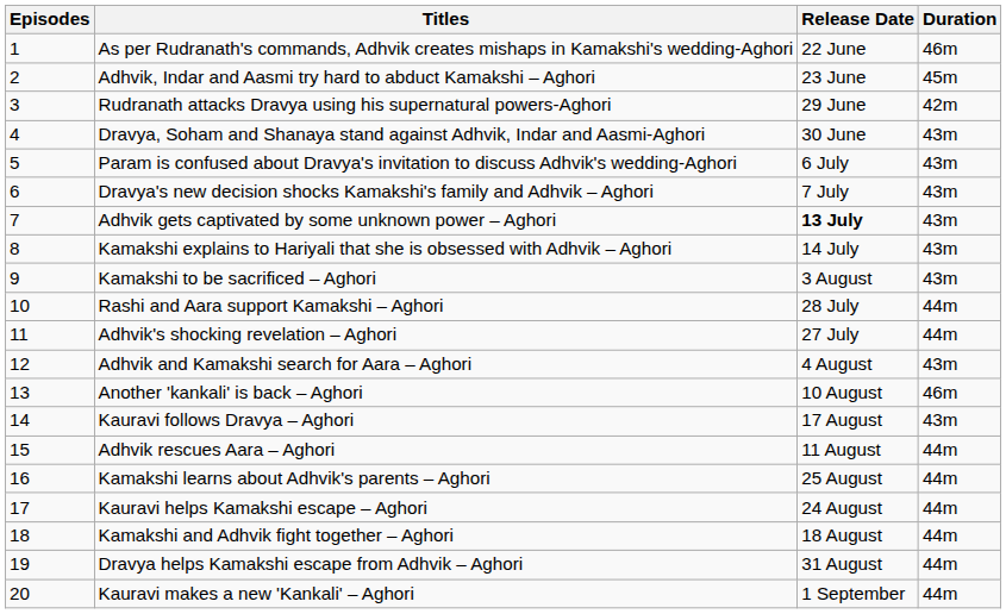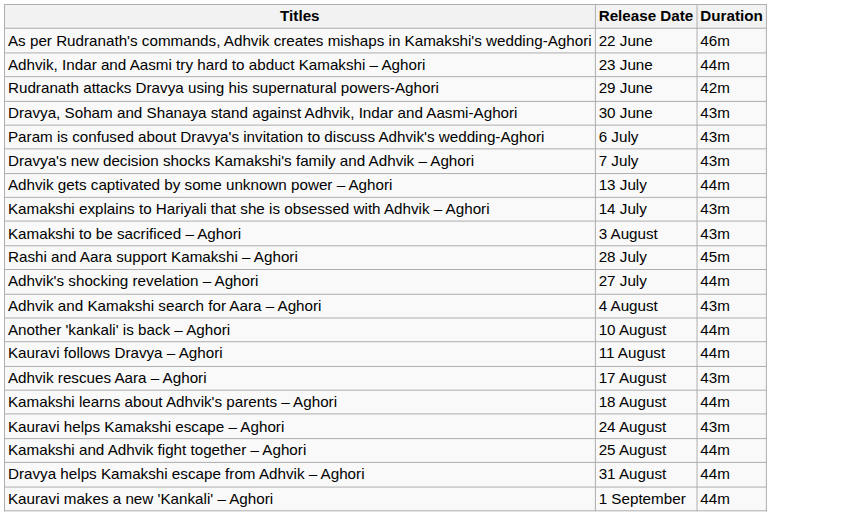- column: Episodes | 1 | 2 | 3 | 4 | 5 | 6 | 7 | 8 | 9 | 10 | 11 | 12 | 13 | 14 | 15 | 16 | 17 | 18 | 19 | 20
Adhvik, Indar and Aasmi try hard to abduct Kamakshi – Aghori | Duration: 45m -> 44m
Adhvik gets captivated by some unknown power – Aghori | Release Date: bold -> normal
Adhvik gets captivated by some unknown power – Aghori | Duration: 43m -> 44m
Rashi and Aara support Kamakshi – Aghori | Duration: 44m -> 45m
Another 'kankali' is back – Aghori | Duration: 46m -> 44m
Kauravi follows Dravya – Aghori | Release Date: 17 August -> 11 August
Kauravi follows Dravya – Aghori | Duration: 43m -> 44m
Adhvik rescues Aara – Aghori | Release Date: 11 August -> 17 August
Adhvik rescues Aara – Aghori | Duration: 44m -> 43m
Kamakshi learns about Adhvik's parents – Aghori | Release Date: 25 August -> 18 August
Kauravi helps Kamakshi escape – Aghori | Duration: 44m -> 43m
Kamakshi and Adhvik fight together – Aghori | Release Date: 18 August -> 25 August
